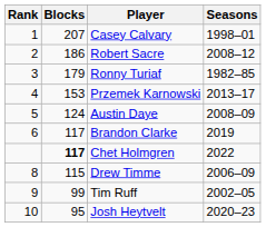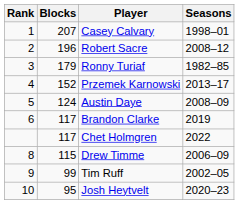Robert Sacre | Blocks: 186 -> 196
Przemek Karnowski | Blocks: 153 -> 152
Chet Holmgren | Blocks: bold -> normal
